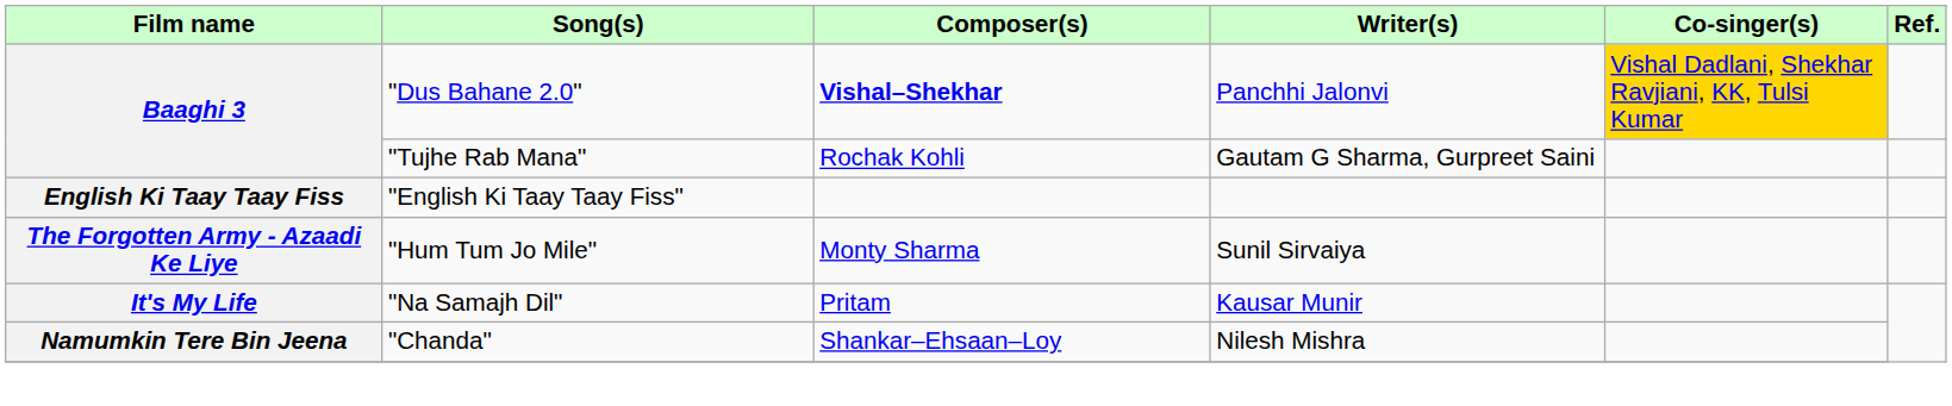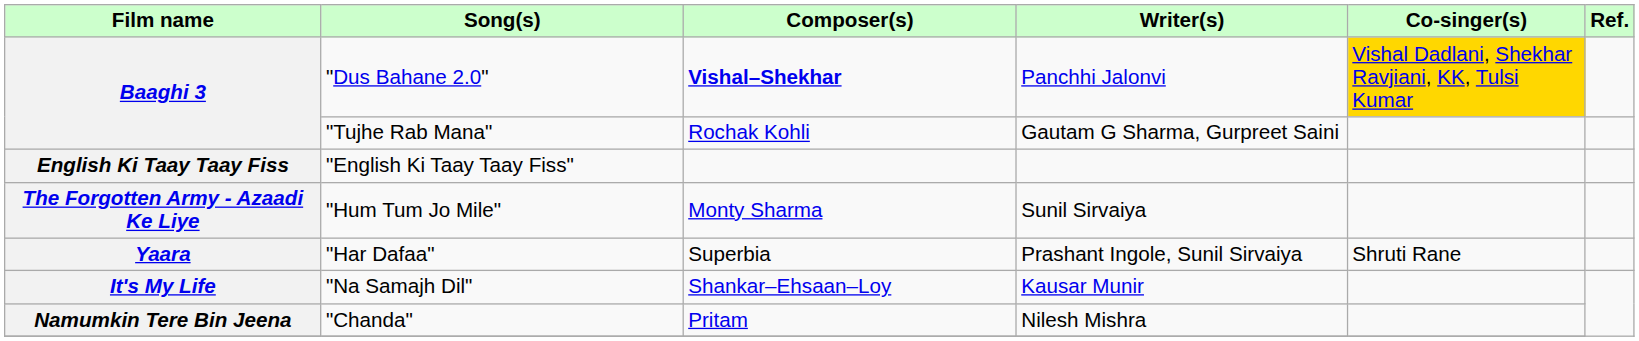+ row: Yaara | "Har Dafaa" | Superbia | Prashant Ingole, Sunil Sirvaiya | Shruti Rane
"Na Samajh Dil" | Composer(s): Pritam -> Shankar–Ehsaan–Loy
"Chanda" | Composer(s): Shankar–Ehsaan–Loy -> Pritam
